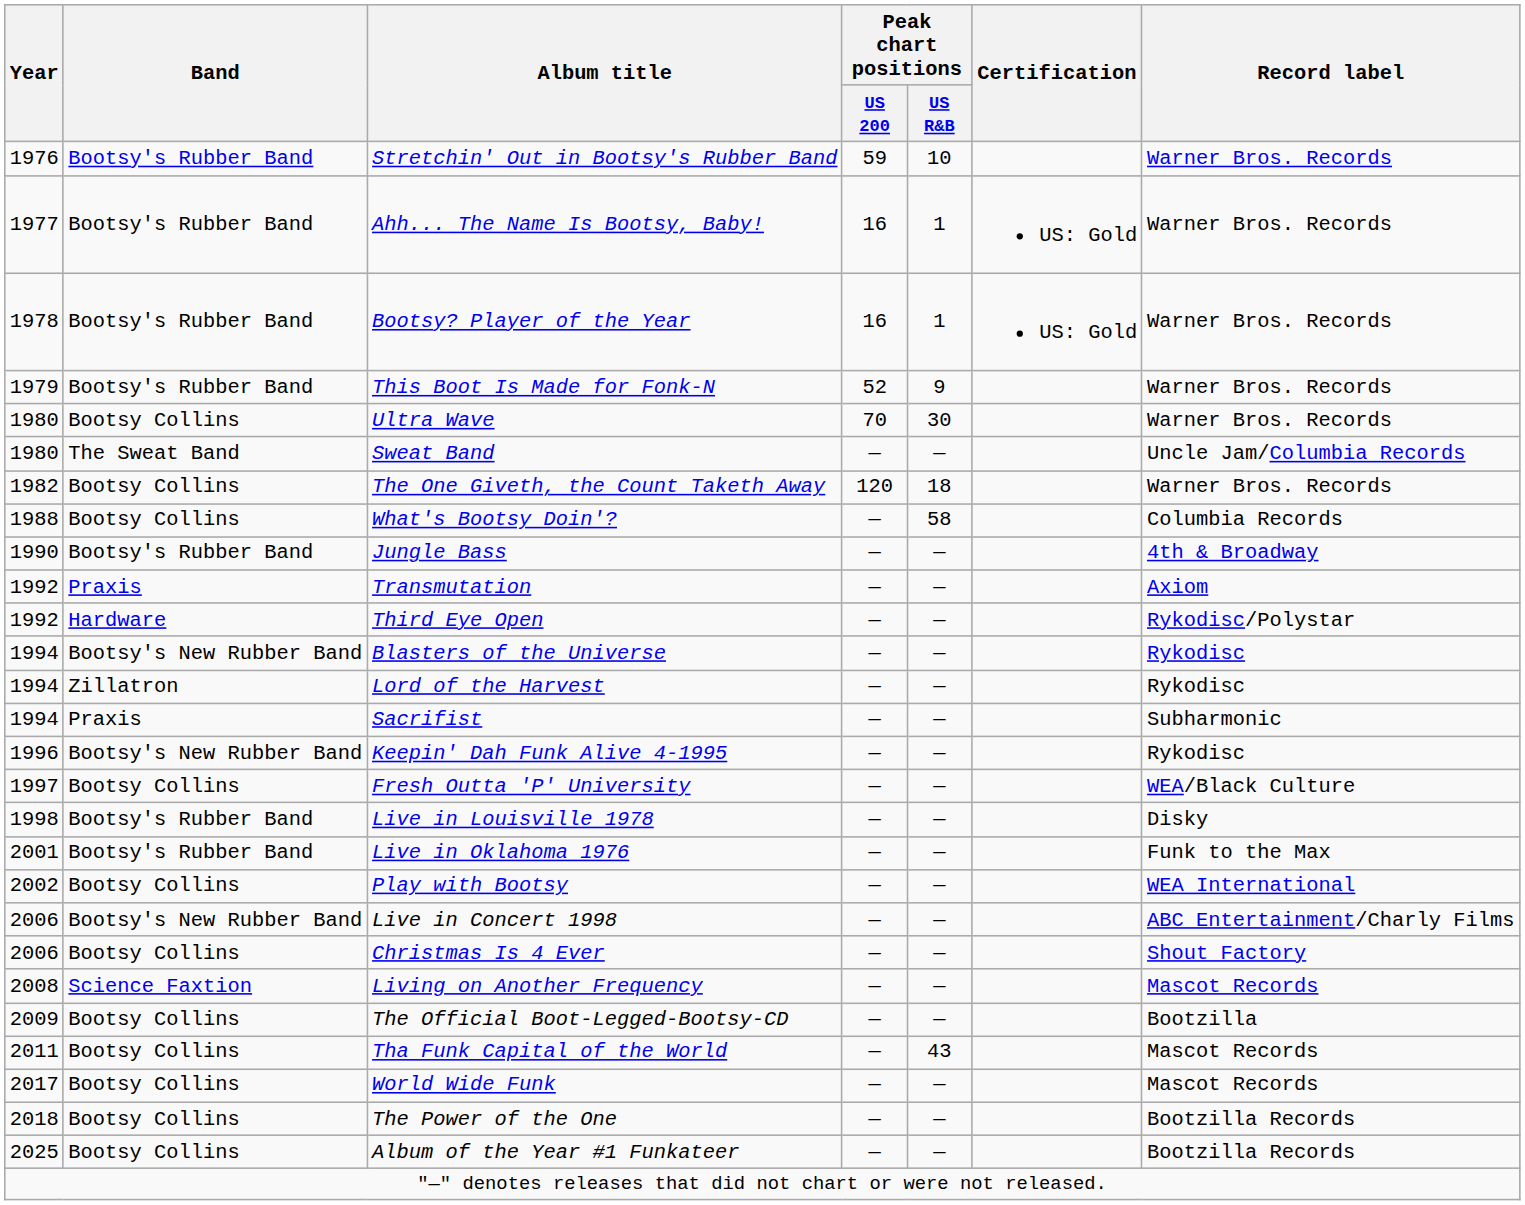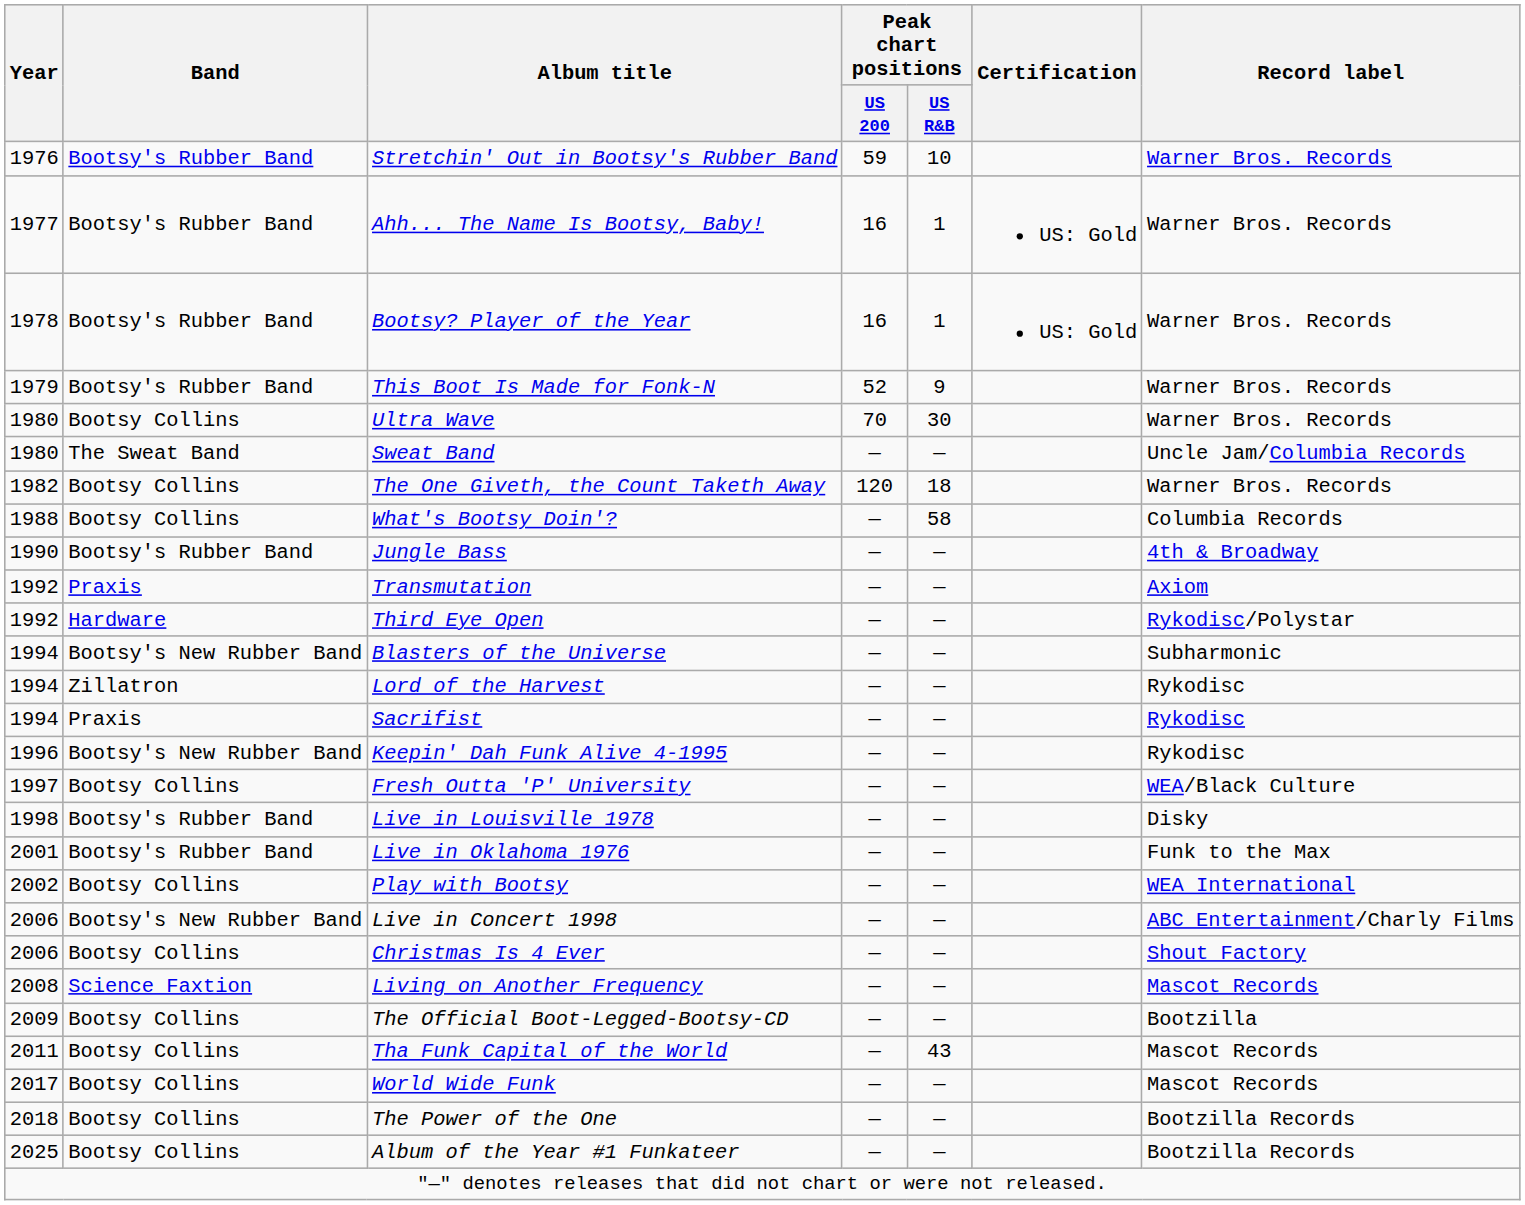Blasters of the Universe | Record label: Rykodisc -> Subharmonic
Sacrifist | Record label: Subharmonic -> Rykodisc
